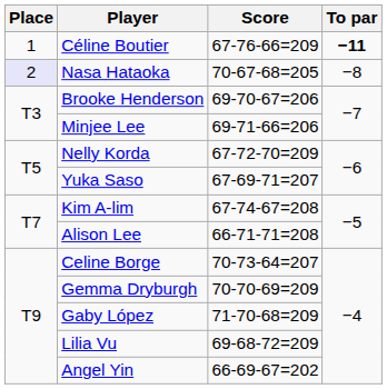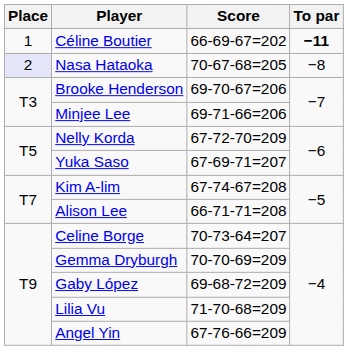Céline Boutier | Score: 67-76-66=209 -> 66-69-67=202
Gaby López | Score: 71-70-68=209 -> 69-68-72=209
Lilia Vu | Score: 69-68-72=209 -> 71-70-68=209
Angel Yin | Score: 66-69-67=202 -> 67-76-66=209
